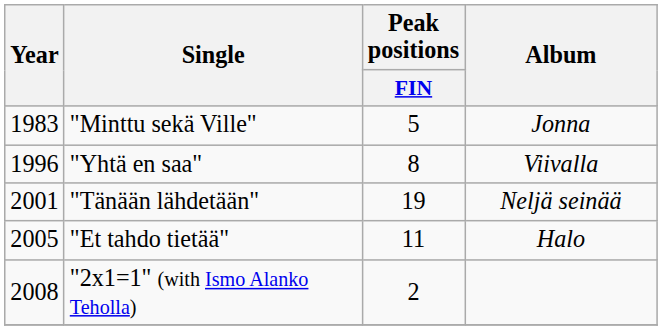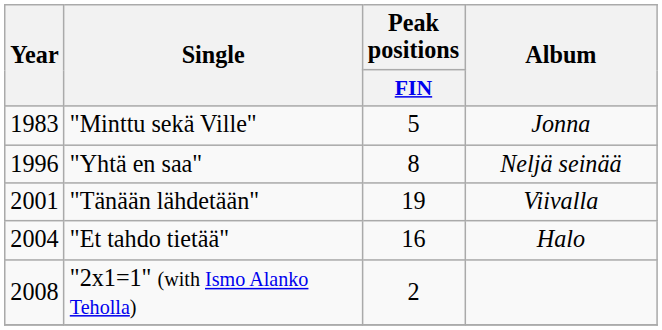"Yhtä en saa" | Album: Viivalla -> Neljä seinää
"Tänään lähdetään" | Album: Neljä seinää -> Viivalla
"Et tahdo tietää" | Year: 2005 -> 2004
"Et tahdo tietää" | Peak positions / FIN: 11 -> 16
